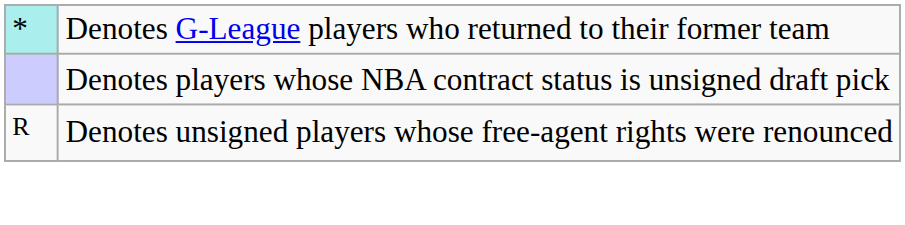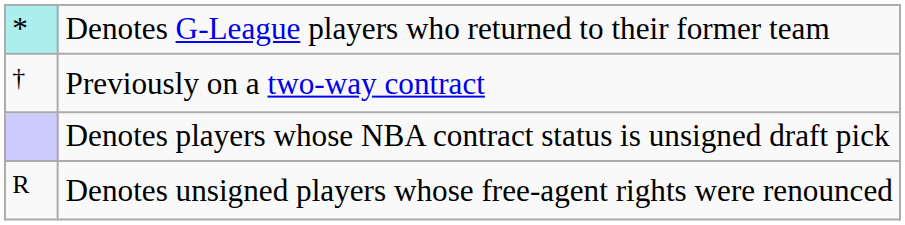+ row: † | Previously on a two-way contract
